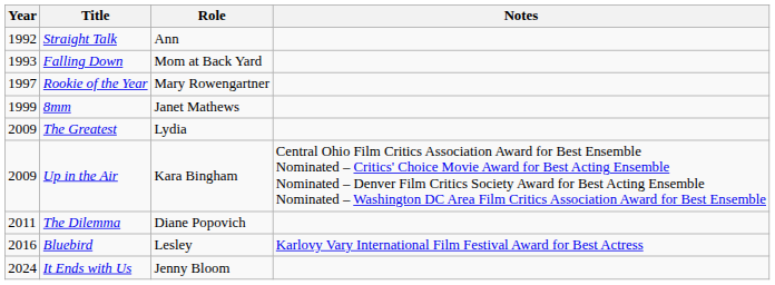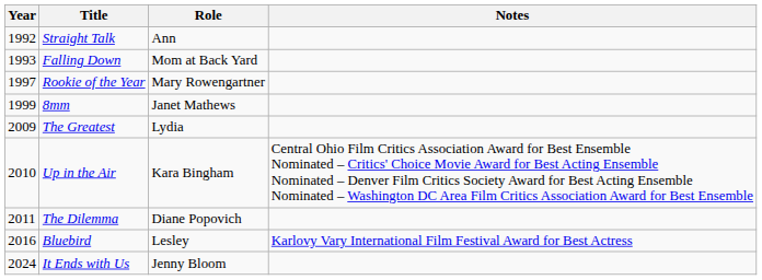Up in the Air | Year: 2009 -> 2010
